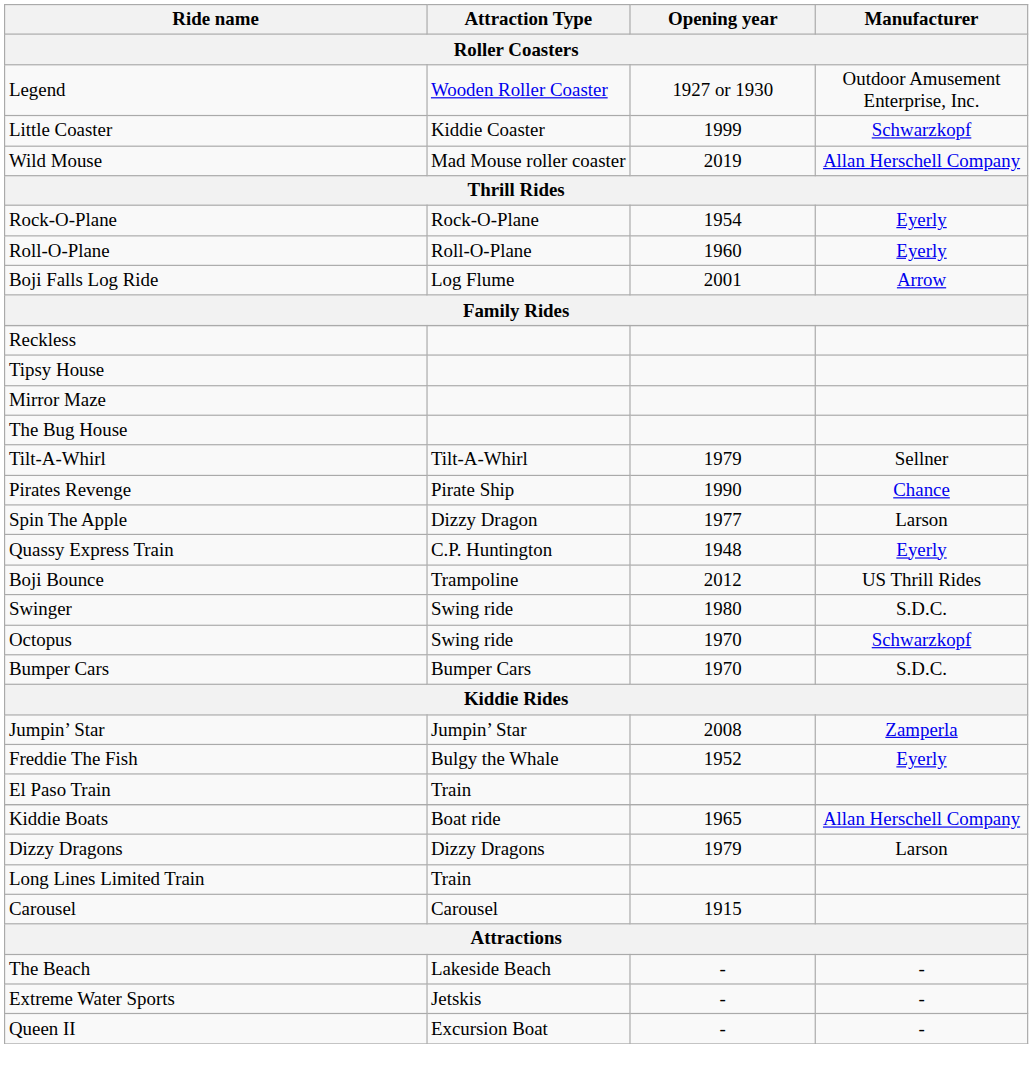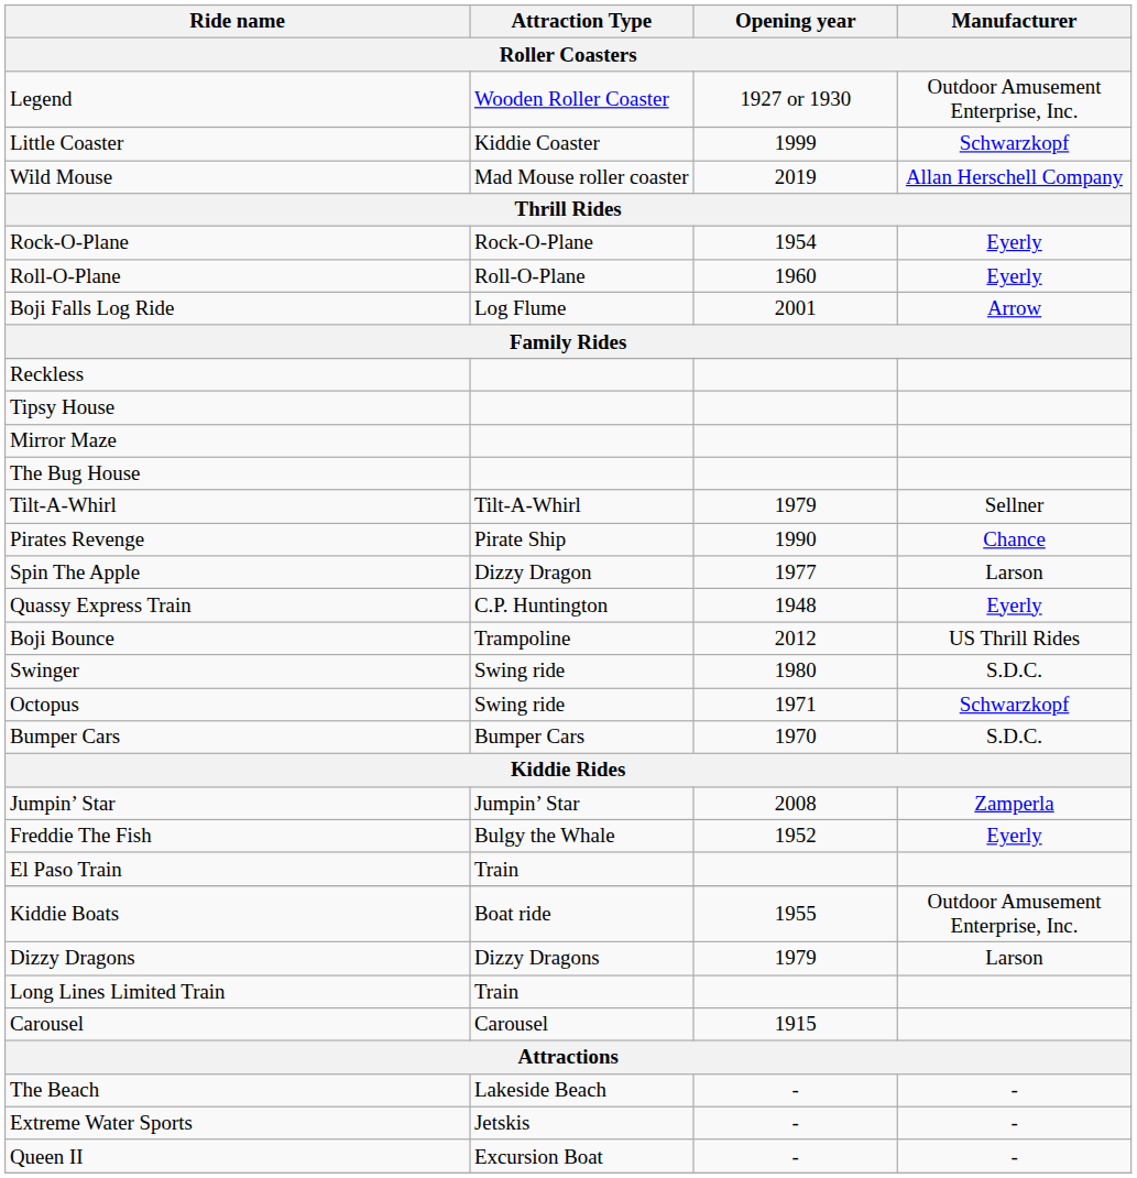Octopus | Opening year: 1970 -> 1971
Kiddie Boats | Opening year: 1965 -> 1955
Kiddie Boats | Manufacturer: Allan Herschell Company -> Outdoor Amusement Enterprise, Inc.
